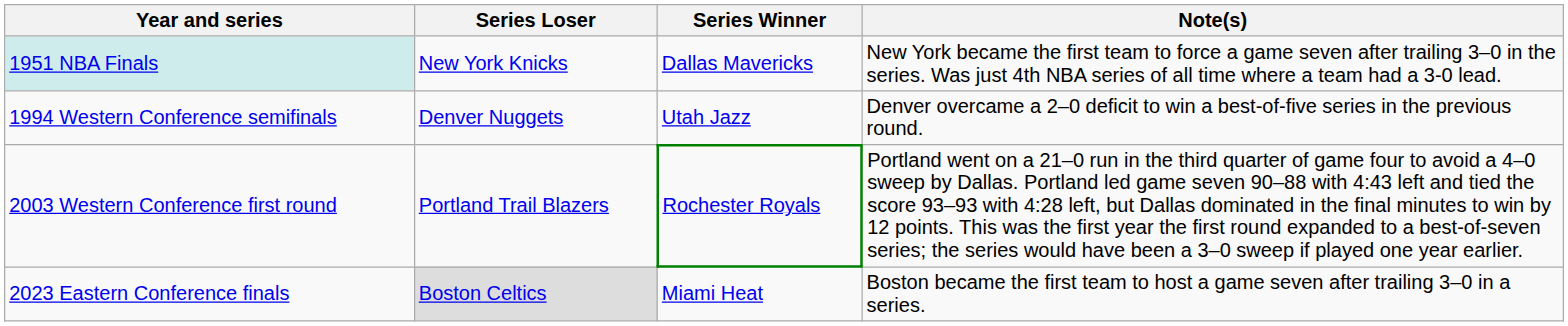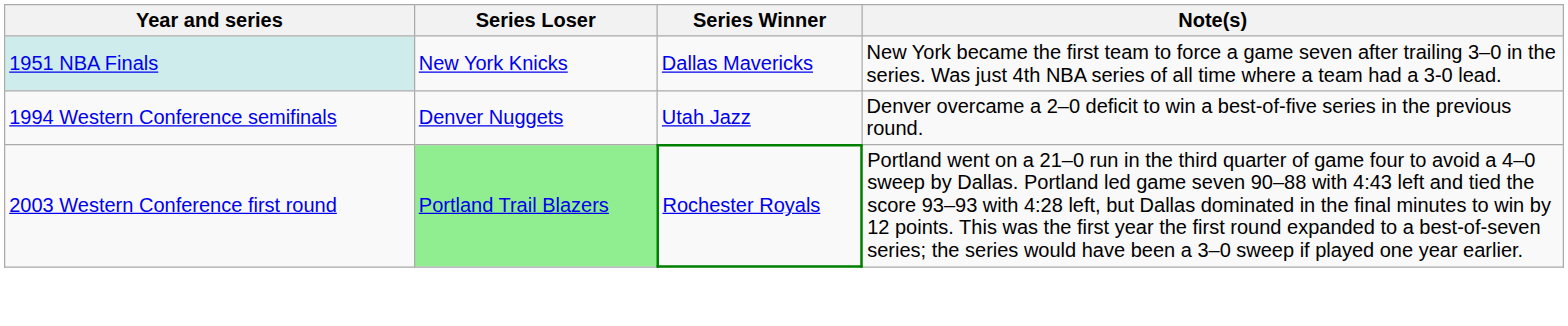2003 Western Conference first round | Series Loser: no background -> lightgreen background
- row: 2023 Eastern Conference finals | Boston Celtics | Miami Heat | Boston became the first team to host a game seven after trailing 3–0 in a series.
